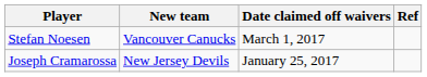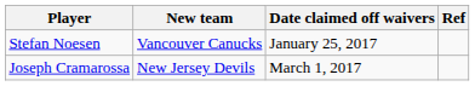Stefan Noesen | Date claimed off waivers: March 1, 2017 -> January 25, 2017
Joseph Cramarossa | Date claimed off waivers: January 25, 2017 -> March 1, 2017
